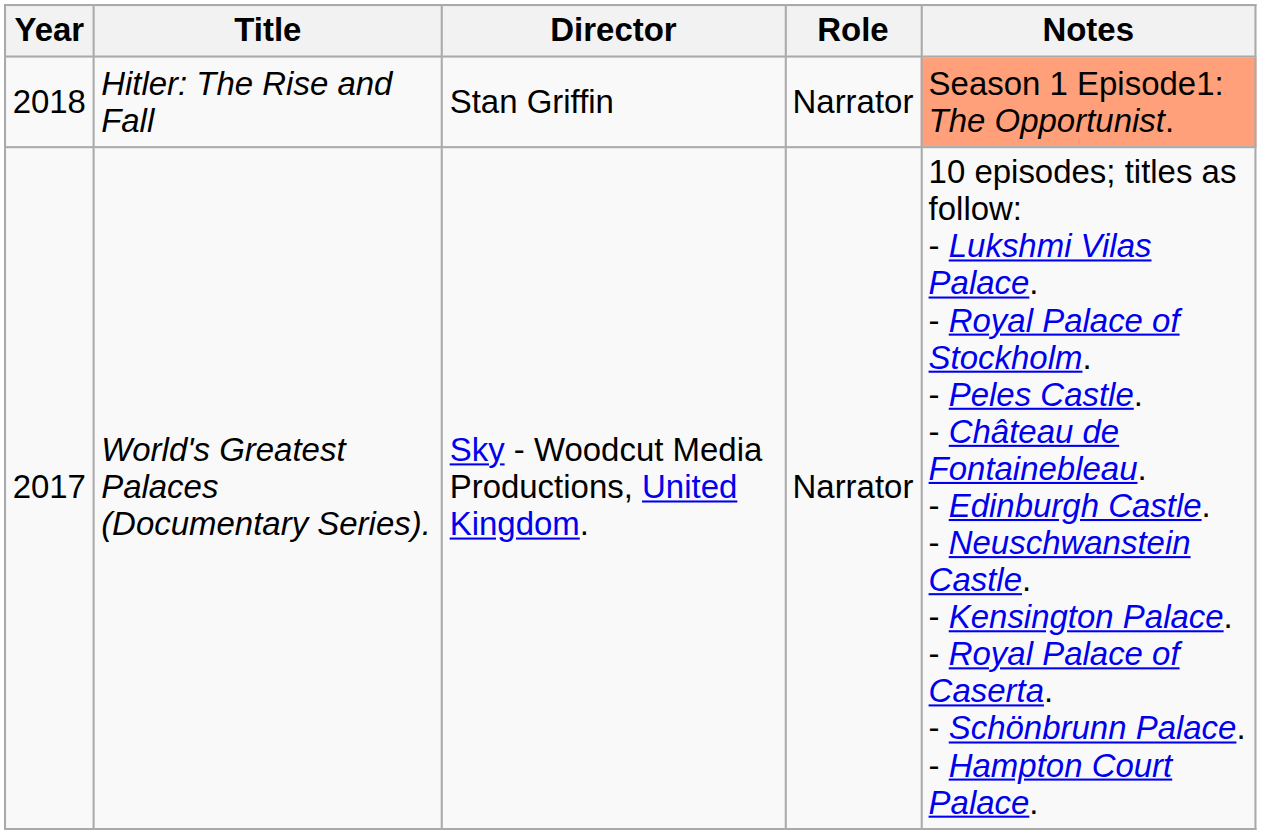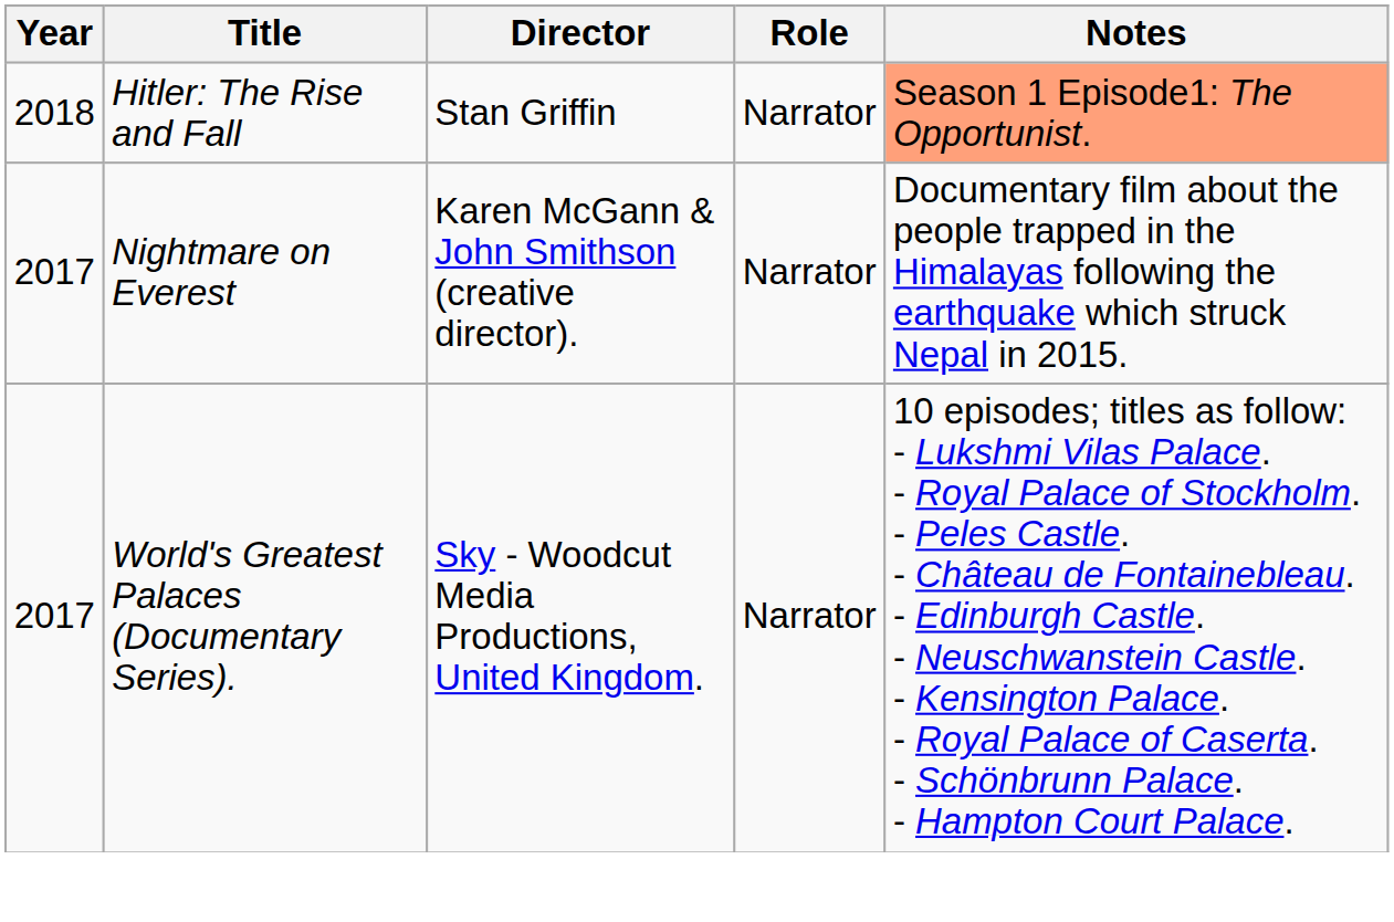+ row: 2017 | Nightmare on Everest | Karen McGann & John Smithson (creative director). | Narrator | Documentary film about the people trapped in the Himalayas following the earthquake which struck Nepal in 2015.
